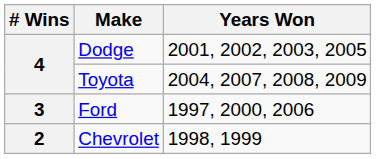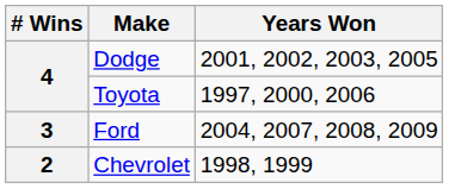Toyota | Years Won: 2004, 2007, 2008, 2009 -> 1997, 2000, 2006
Ford | Years Won: 1997, 2000, 2006 -> 2004, 2007, 2008, 2009
